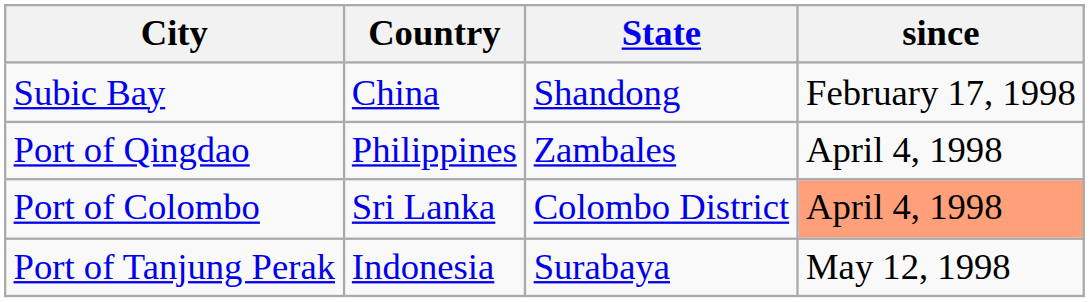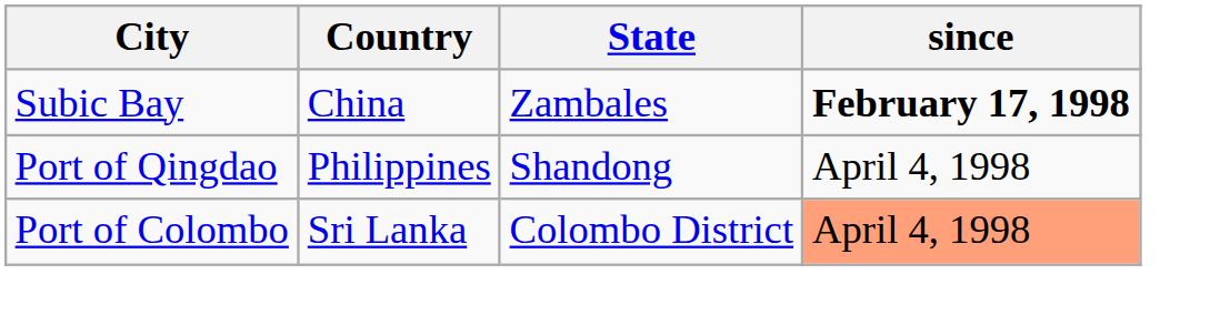Subic Bay | State: Shandong -> Zambales
Subic Bay | since: normal -> bold
Port of Qingdao | State: Zambales -> Shandong
- row: Port of Tanjung Perak | Indonesia | Surabaya | May 12, 1998
